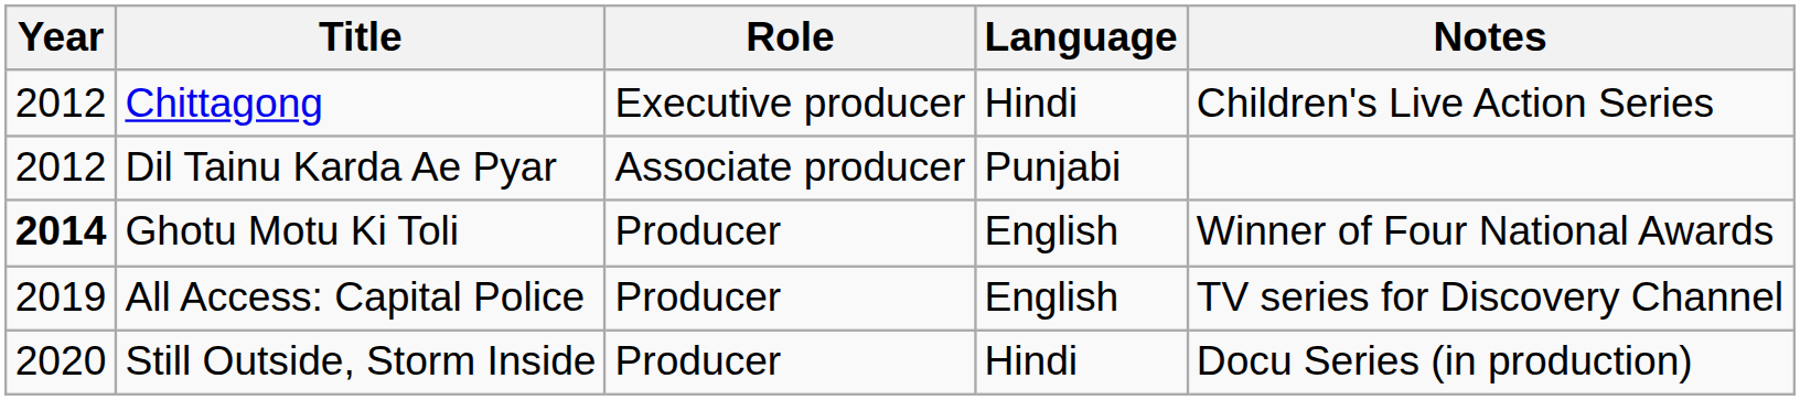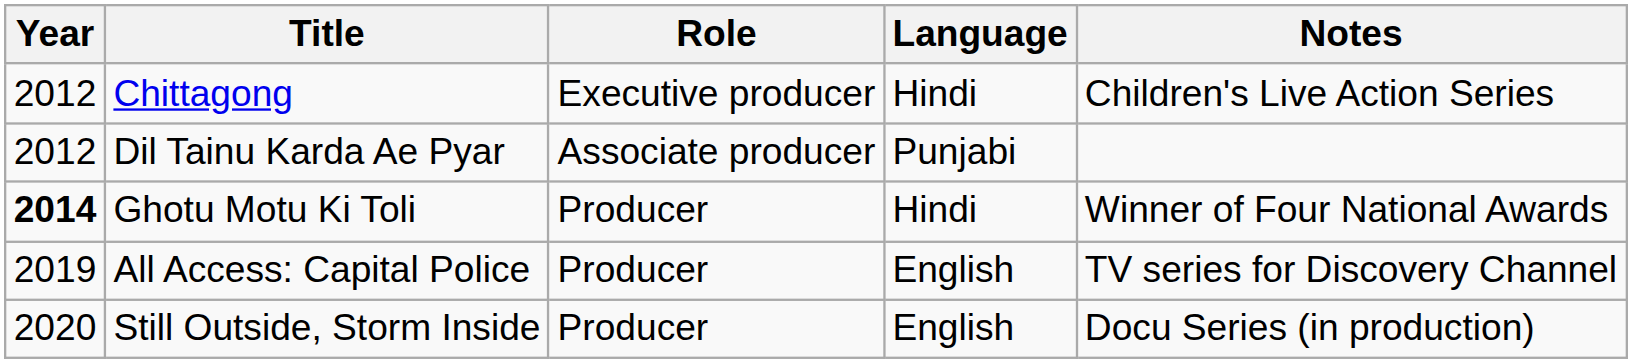Ghotu Motu Ki Toli | Language: English -> Hindi
Still Outside, Storm Inside | Language: Hindi -> English
